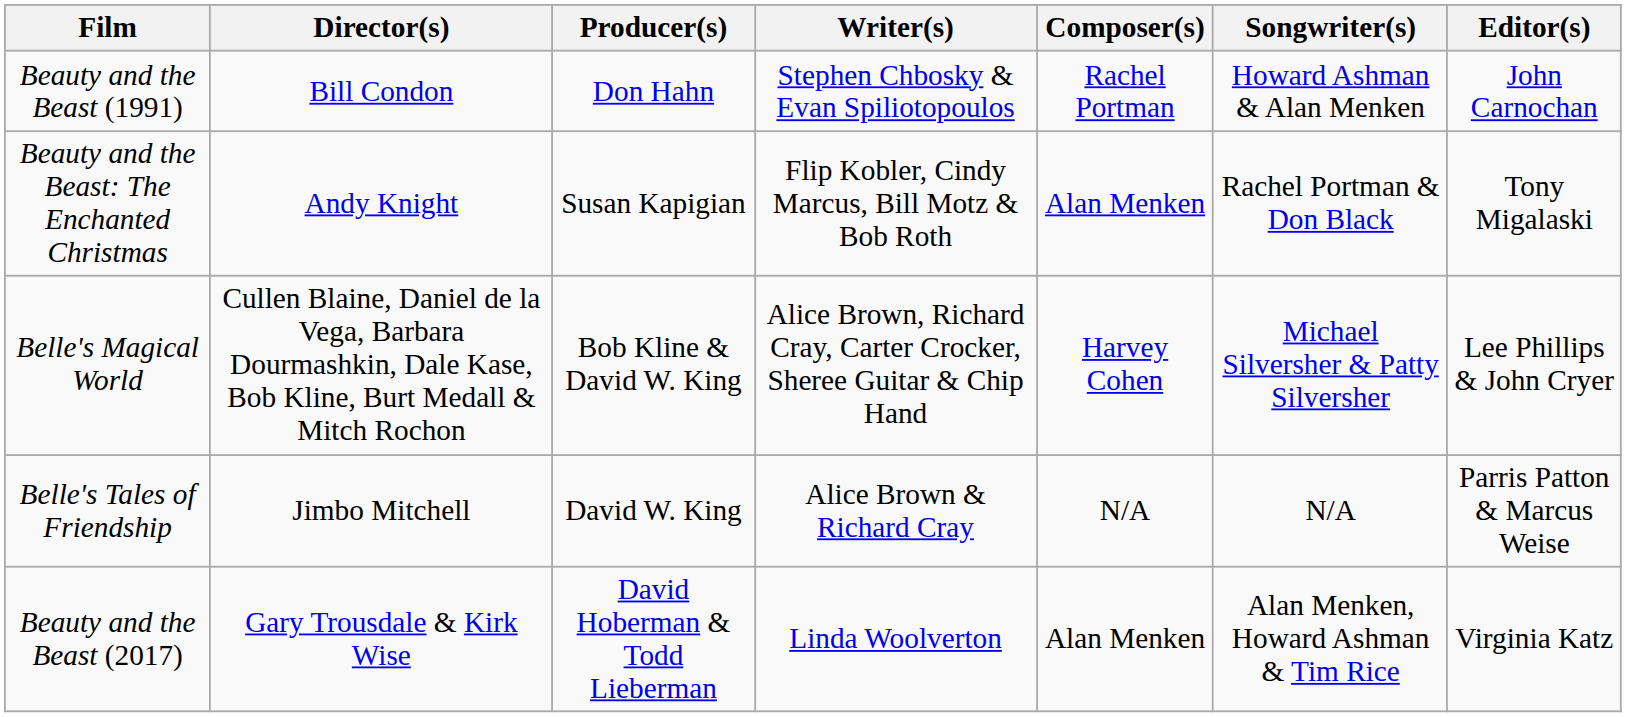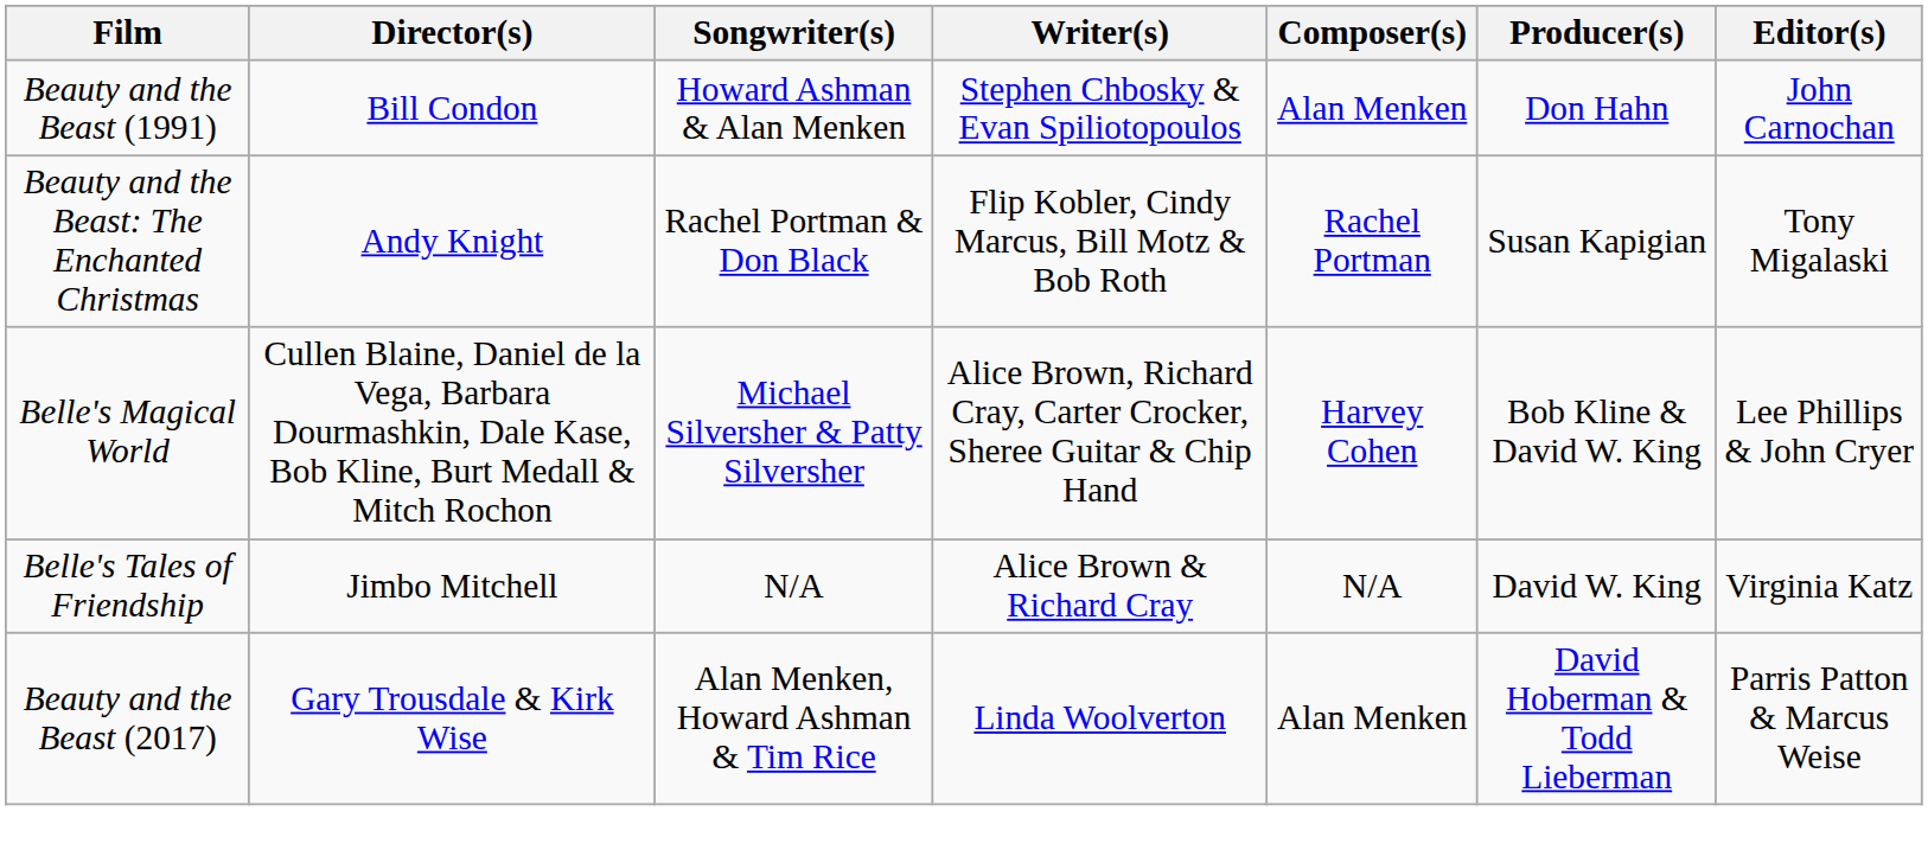columns swapped: Producer(s) <-> Songwriter(s)
Beauty and the Beast (1991) | Composer(s): Rachel Portman -> Alan Menken
Beauty and the Beast: The Enchanted Christmas | Composer(s): Alan Menken -> Rachel Portman
Belle's Tales of Friendship | Editor(s): Parris Patton & Marcus Weise -> Virginia Katz
Beauty and the Beast (2017) | Editor(s): Virginia Katz -> Parris Patton & Marcus Weise
